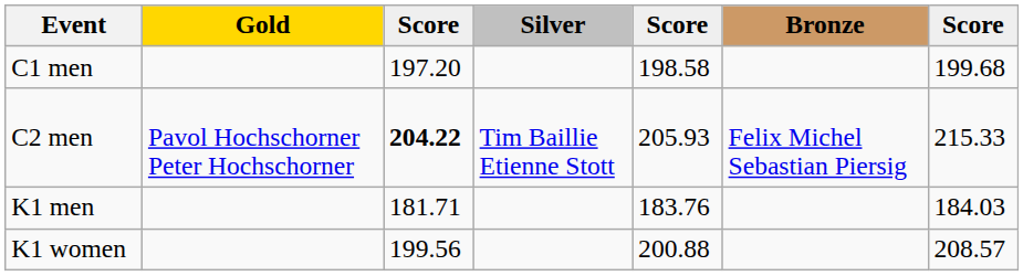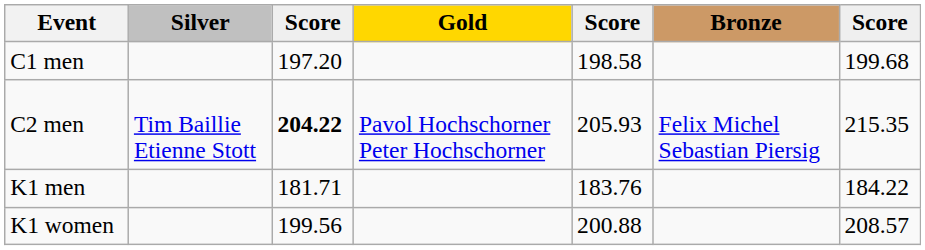columns swapped: Gold <-> Silver
C2 men | column 7: 215.33 -> 215.35
K1 men | column 7: 184.03 -> 184.22
